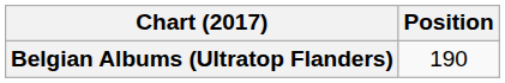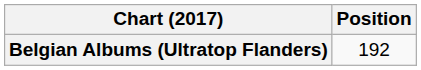Belgian Albums (Ultratop Flanders) | Position: 190 -> 192
